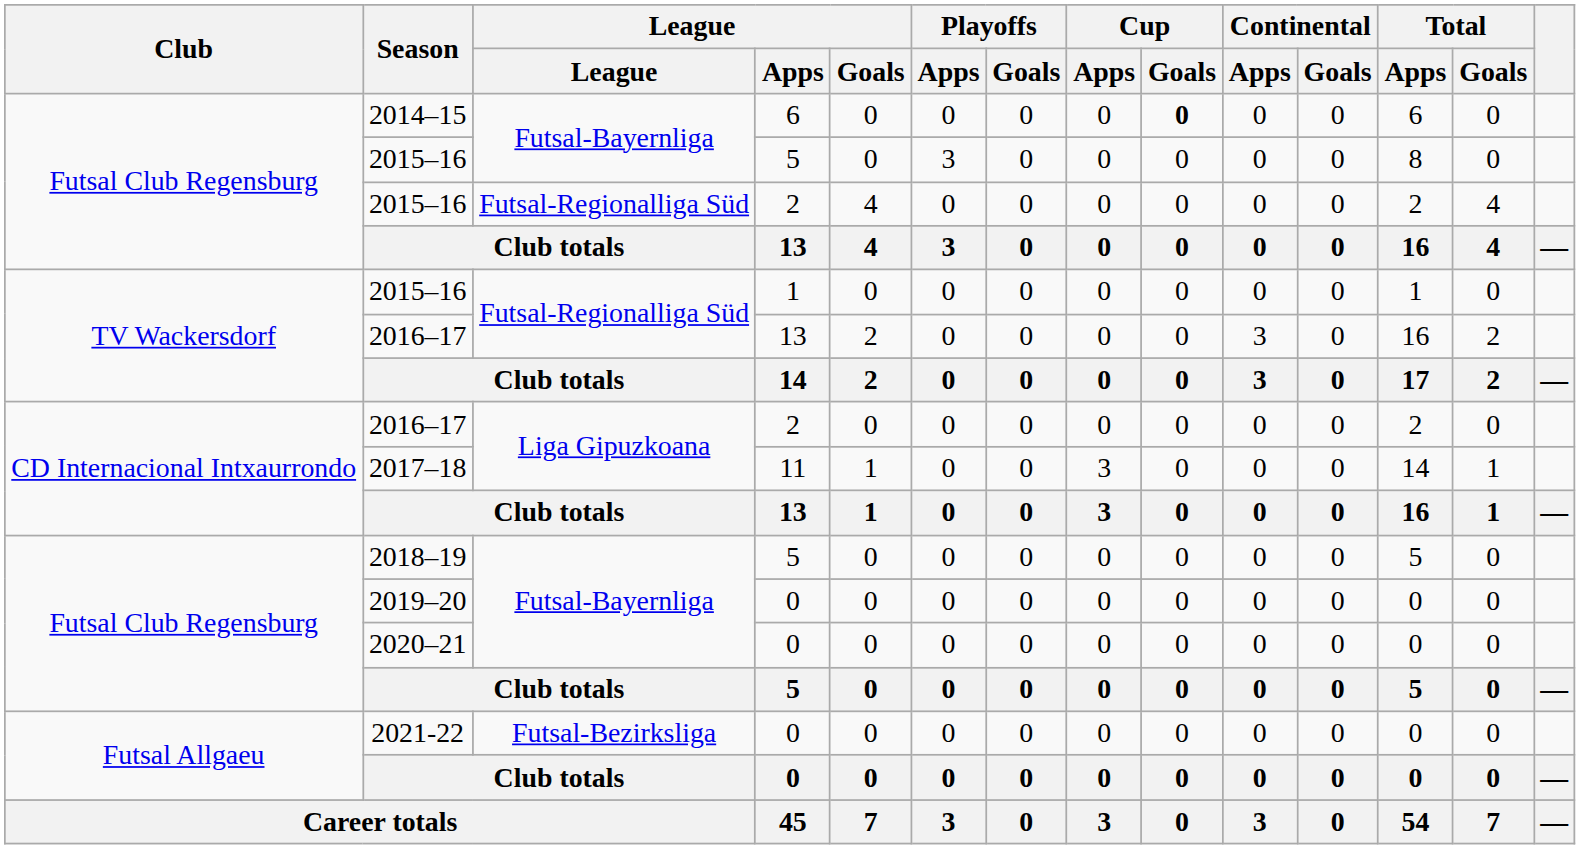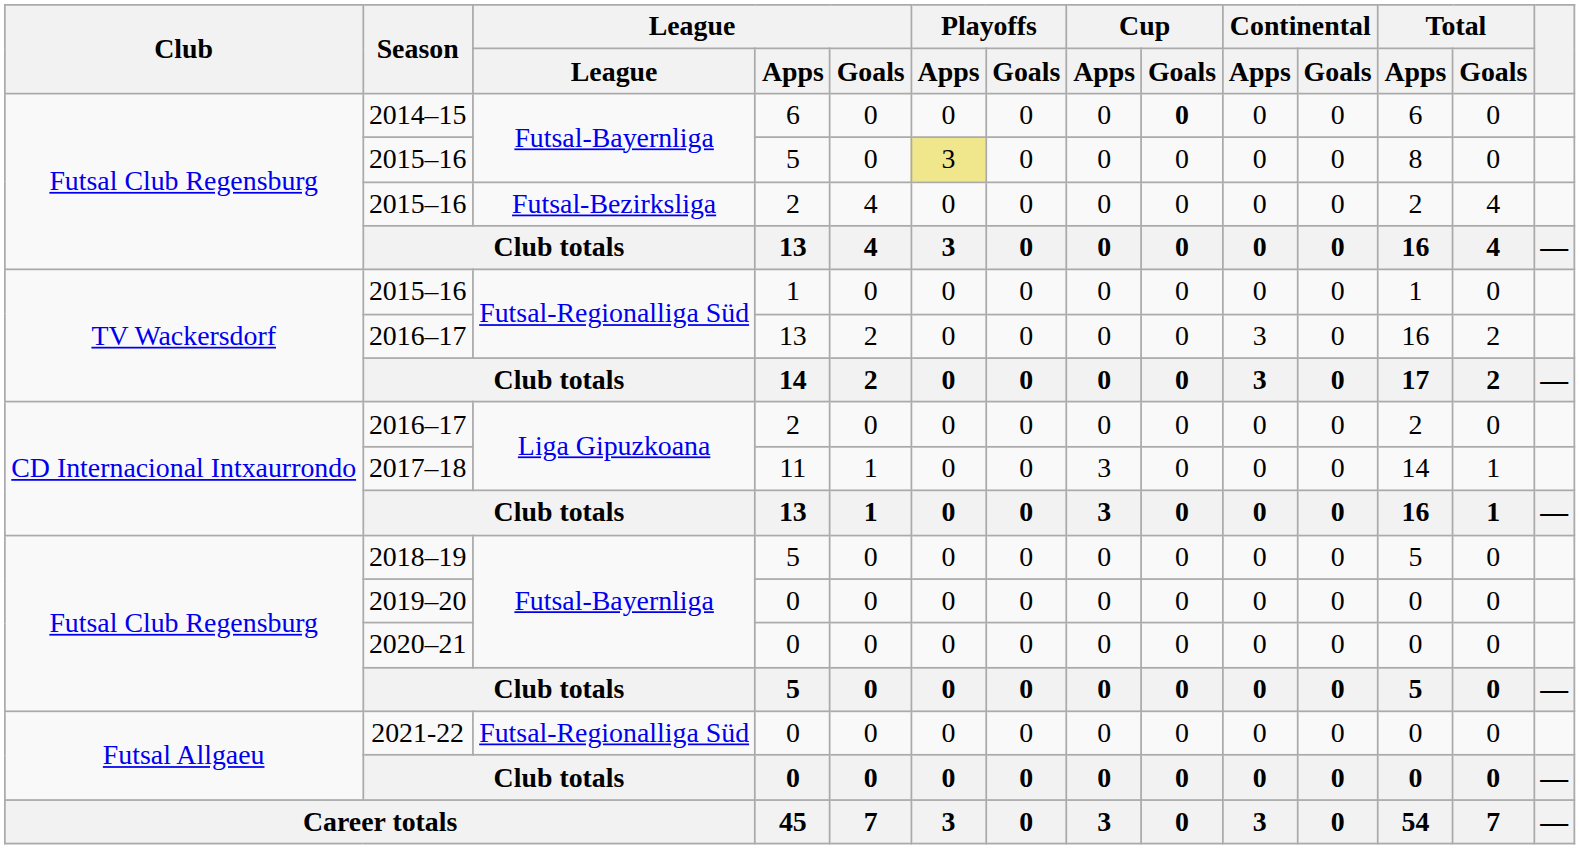2015–16 / 5 | Playoffs / Apps: no background -> khaki background
2015–16 / 2 | League: Futsal-Regionalliga Süd -> Futsal-Bezirksliga
2021-22 | League: Futsal-Bezirksliga -> Futsal-Regionalliga Süd
